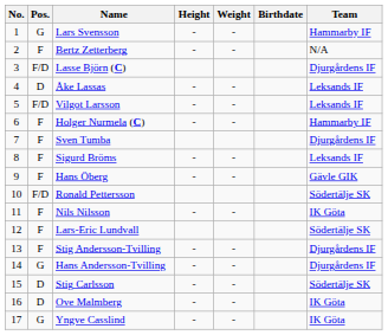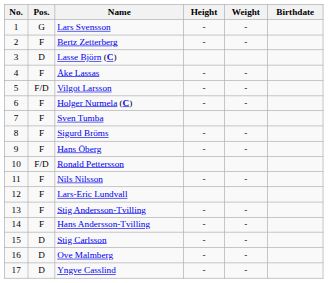- column: Team | Hammarby IF | N/A | Djurgårdens IF | Leksands IF | Leksands IF | Hammarby IF | Djurgårdens IF | Leksands IF | Gävle GIK | Södertälje SK | IK Göta | Södertälje SK | Djurgårdens IF | Djurgårdens IF | Södertälje SK | IK Göta | IK Göta
Lasse Björn (C) | Pos.: F/D -> D
Åke Lassas | Pos.: D -> F
Hans Andersson-Tvilling | Pos.: G -> F
Yngve Casslind | Pos.: G -> D
